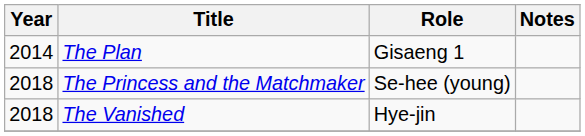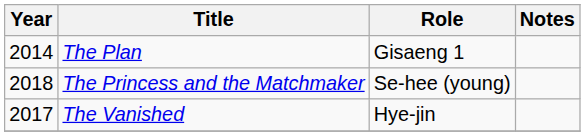The Vanished | Year: 2018 -> 2017
